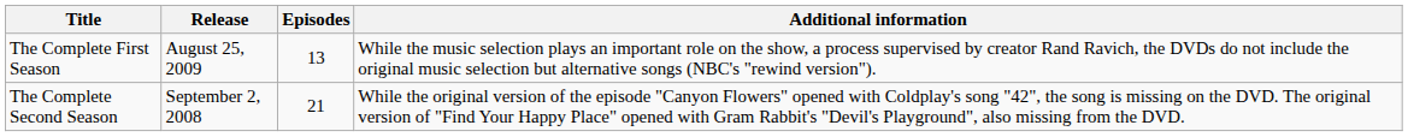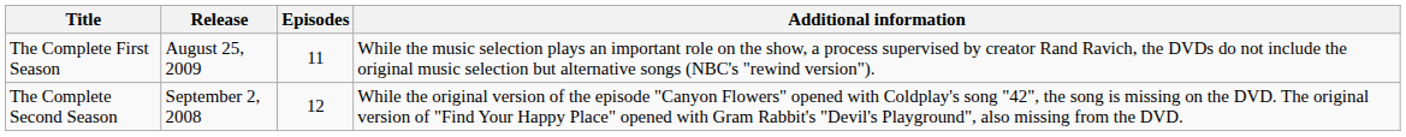The Complete First Season | Episodes: 13 -> 11
The Complete Second Season | Episodes: 21 -> 12
